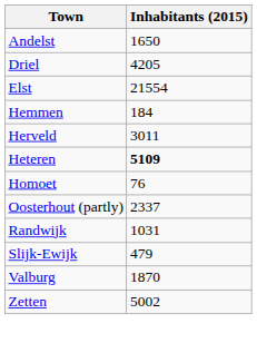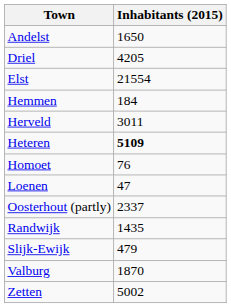+ row: Loenen | 47
Randwijk | Inhabitants (2015): 1031 -> 1435
